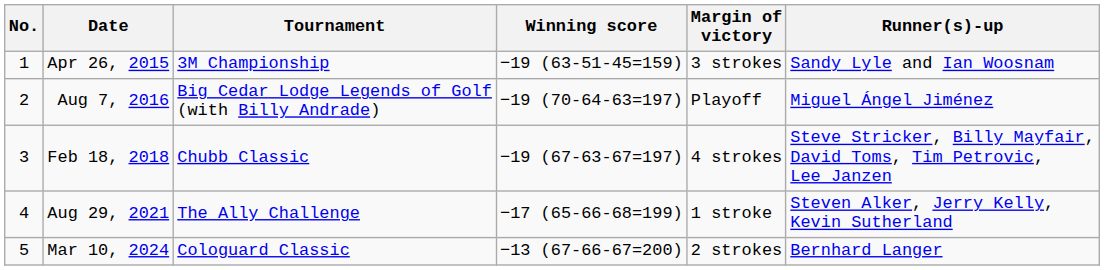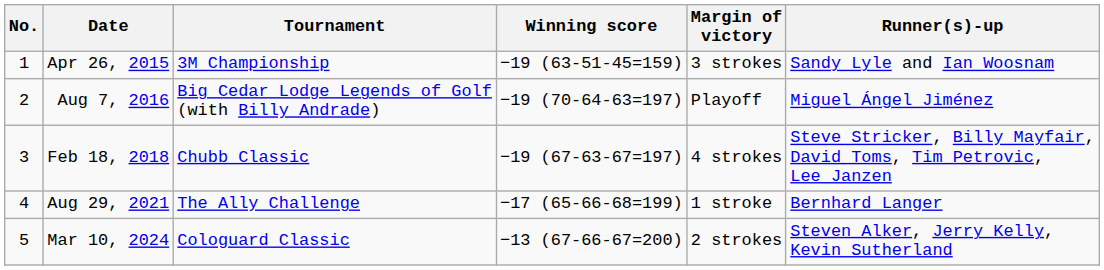Aug 29, 2021 | Runner(s)-up: Steven Alker, Jerry Kelly, Kevin Sutherland -> Bernhard Langer
Mar 10, 2024 | Runner(s)-up: Bernhard Langer -> Steven Alker, Jerry Kelly, Kevin Sutherland
